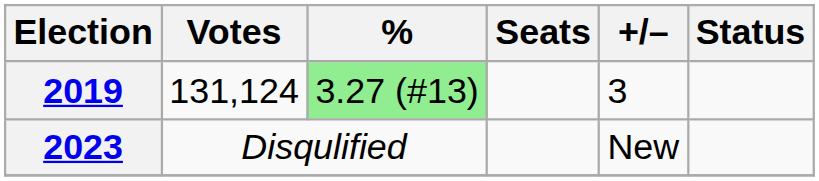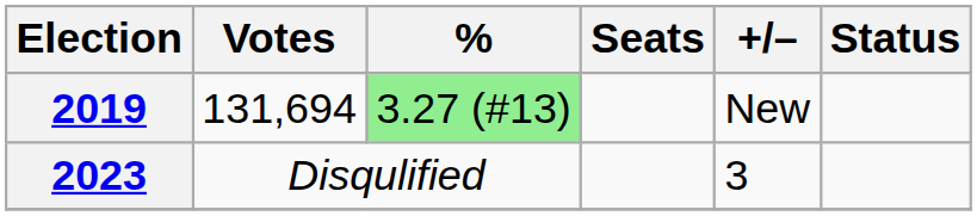2019 | Votes: 131,124 -> 131,694
2019 | +/–: 3 -> New
2023 | +/–: New -> 3
